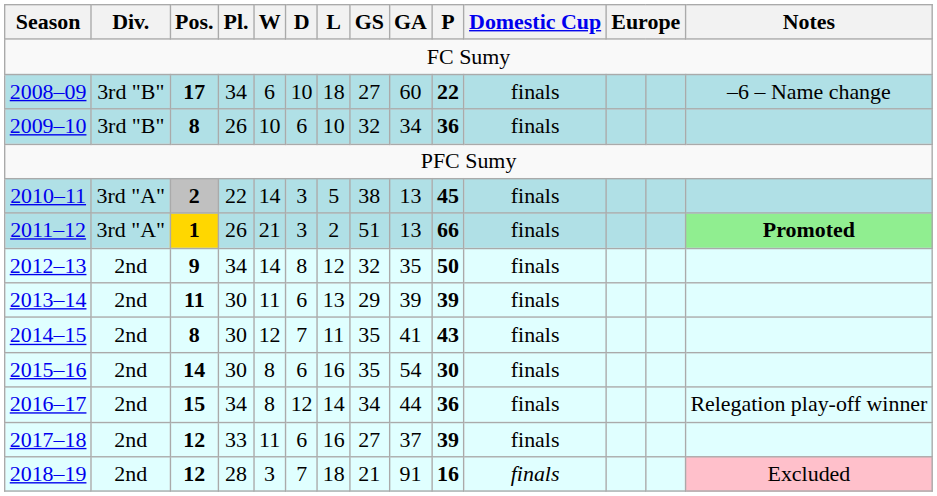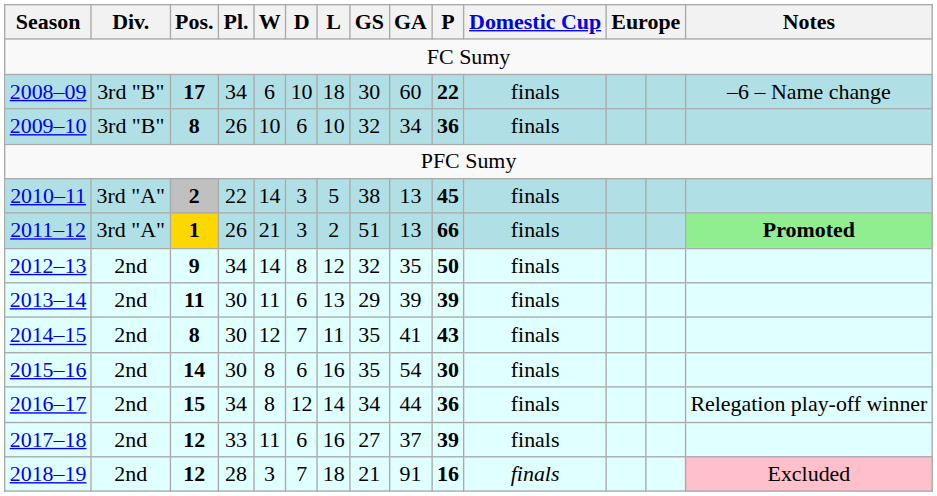2008–09 | GS: 27 -> 30
